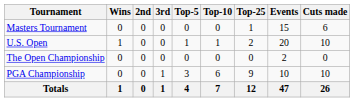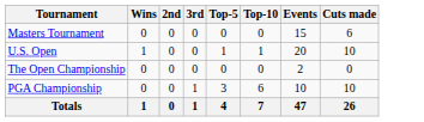- column: Top-25 | 1 | 2 | 0 | 9 | 12
